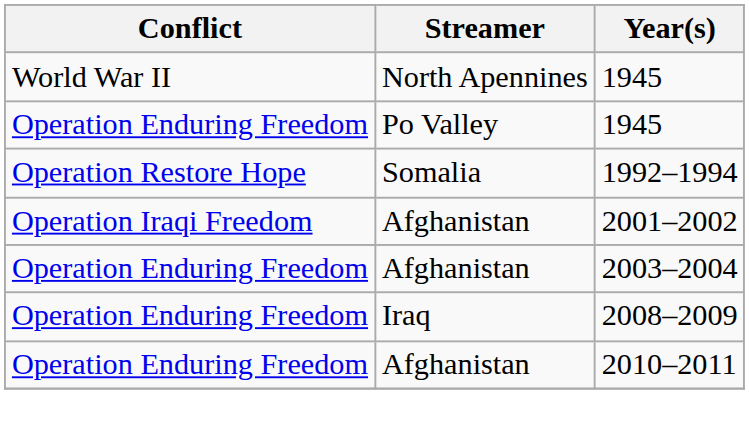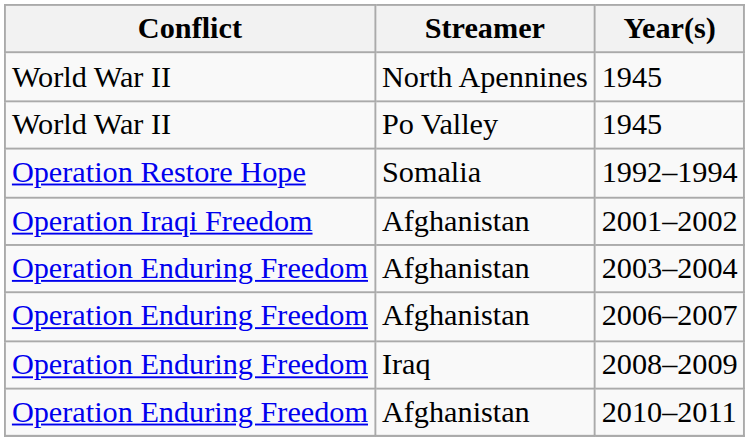Po Valley / 1945 | Conflict: Operation Enduring Freedom -> World War II
+ row: Operation Enduring Freedom | Afghanistan | 2006–2007
